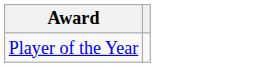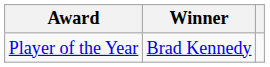+ column: Winner | Brad Kennedy
